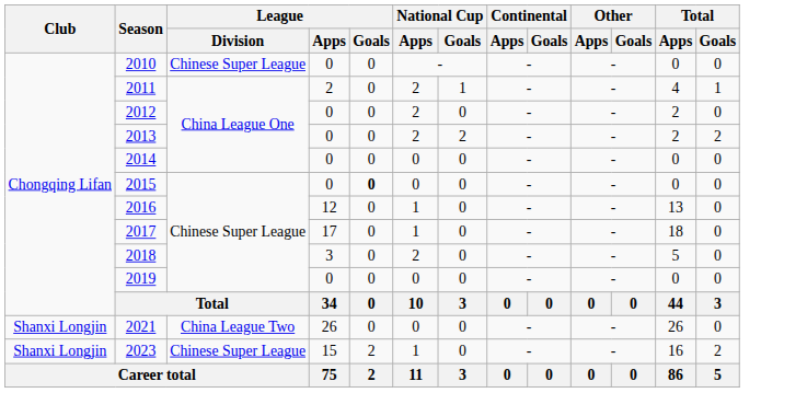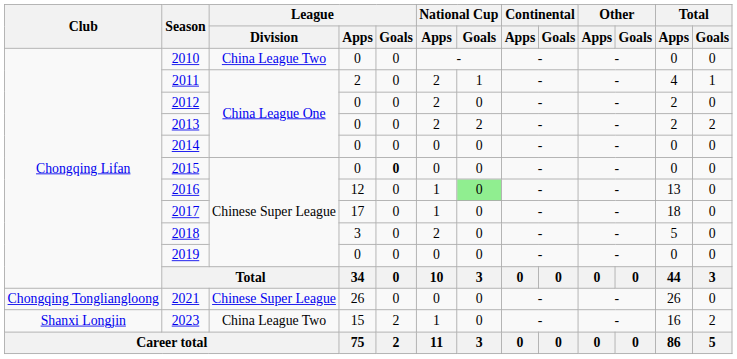2010 | League / Division: Chinese Super League -> China League Two
2016 | National Cup / Goals: no background -> lightgreen background
2021 | Club: Shanxi Longjin -> Chongqing Tongliangloong
2021 | League / Division: China League Two -> Chinese Super League
2023 | League / Division: Chinese Super League -> China League Two
